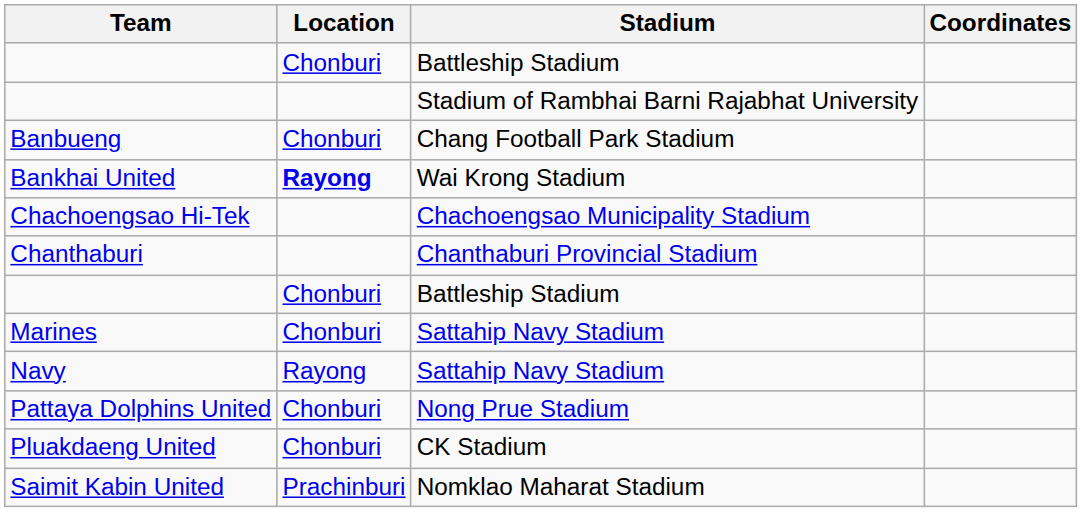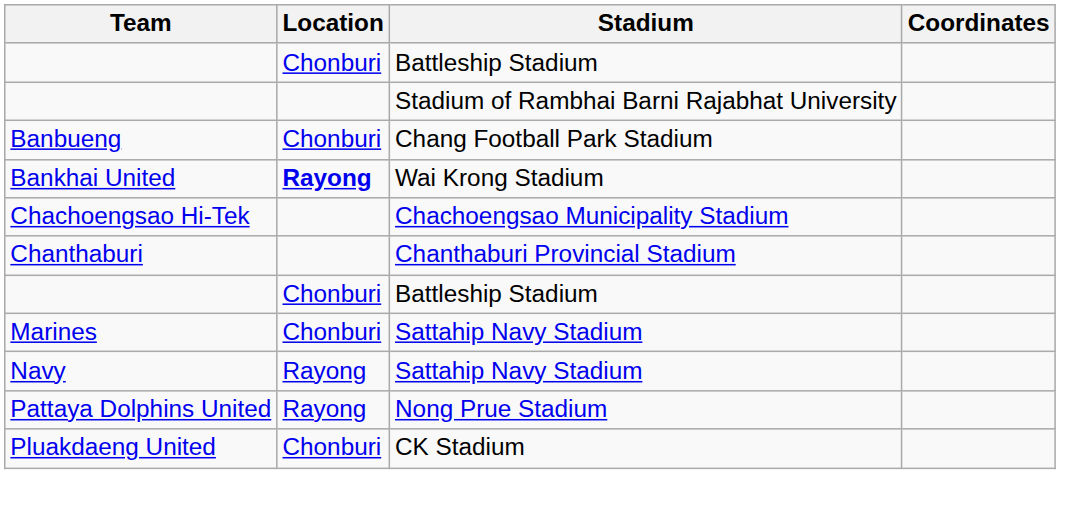Pattaya Dolphins United | Location: Chonburi -> Rayong
- row: Saimit Kabin United | Prachinburi | Nomklao Maharat Stadium
